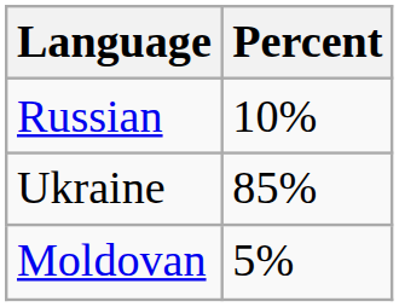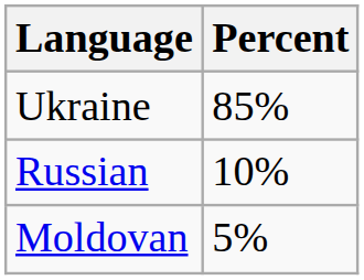rows swapped: Ukraine <-> Russian
